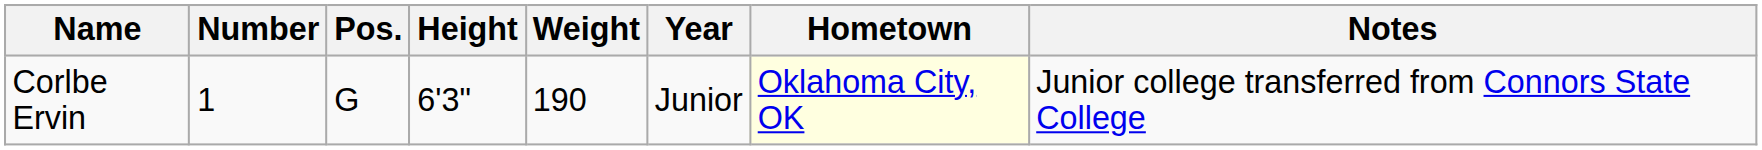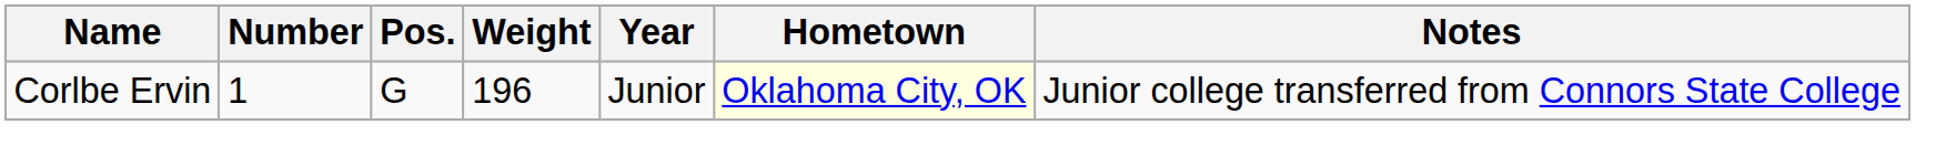- column: Height | 6'3"
Corlbe Ervin | Weight: 190 -> 196
